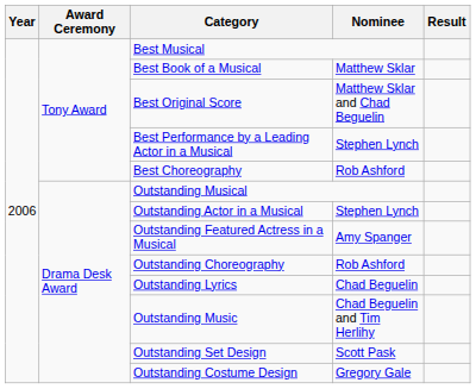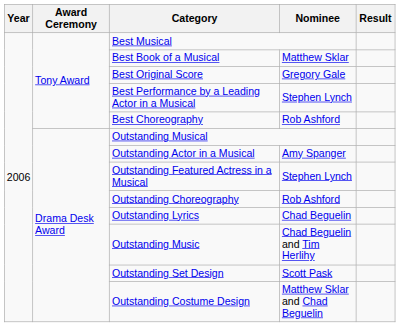Best Original Score | Nominee: Matthew Sklar and Chad Beguelin -> Gregory Gale
Outstanding Actor in a Musical | Nominee: Stephen Lynch -> Amy Spanger
Outstanding Featured Actress in a Musical | Nominee: Amy Spanger -> Stephen Lynch
Outstanding Costume Design | Nominee: Gregory Gale -> Matthew Sklar and Chad Beguelin
